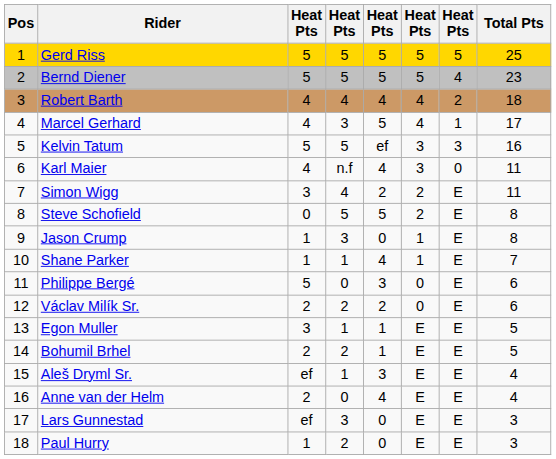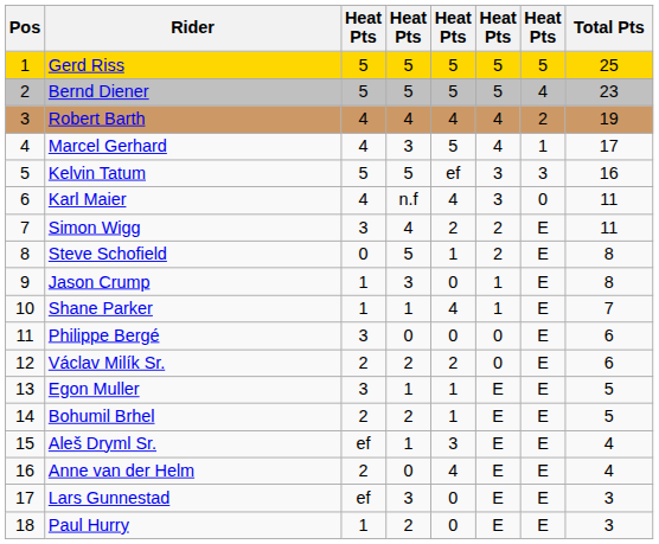Robert Barth | Total Pts: 18 -> 19
Steve Schofield | column 5: 5 -> 1
Philippe Bergé | column 3: 5 -> 3
Philippe Bergé | column 5: 3 -> 0
